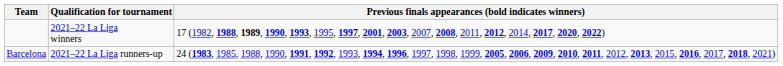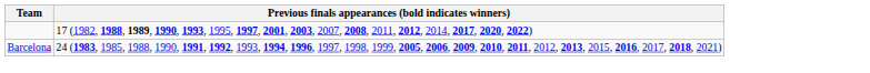- column: Qualification for tournament | 2021–22 La Liga winners | 2021–22 La Liga runners-up
